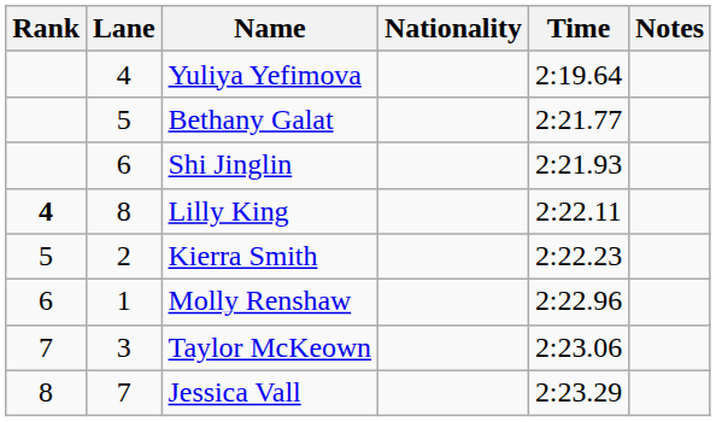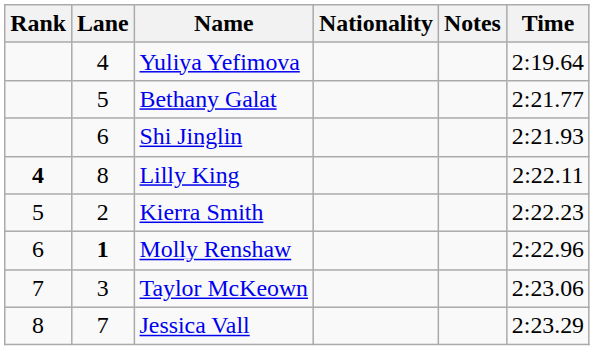columns swapped: Time <-> Notes
Molly Renshaw | Lane: normal -> bold
